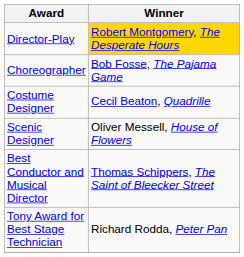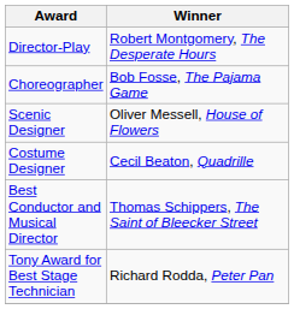Director-Play | Winner: gold background -> no background
rows swapped: Scenic Designer <-> Costume Designer
